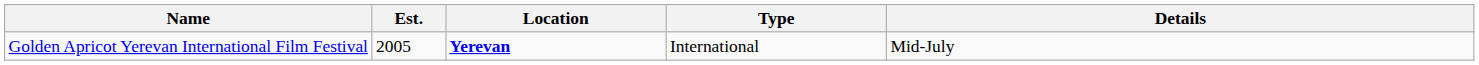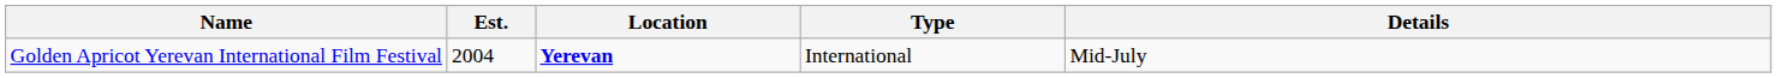Golden Apricot Yerevan International Film Festival | Est.: 2005 -> 2004
